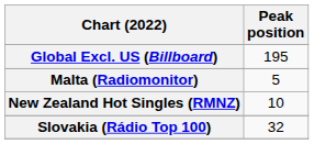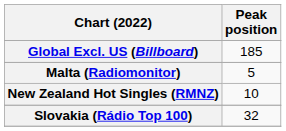Global Excl. US (Billboard) | Peak position: 195 -> 185
